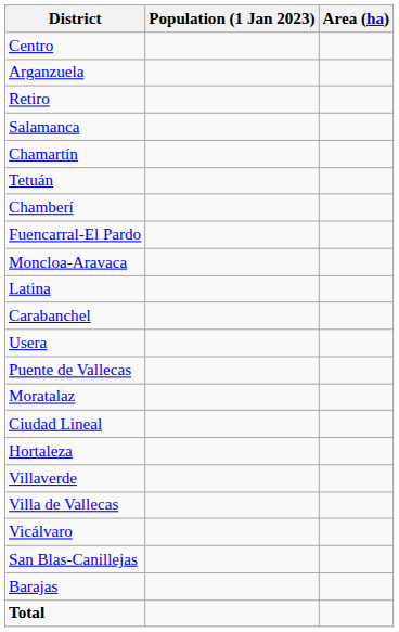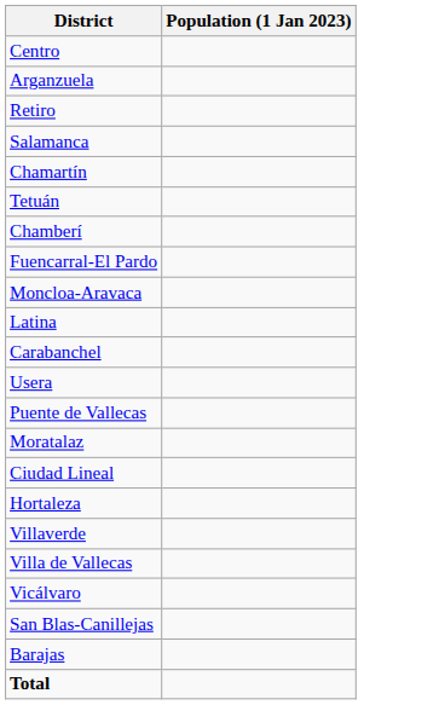- column: Area (ha)
